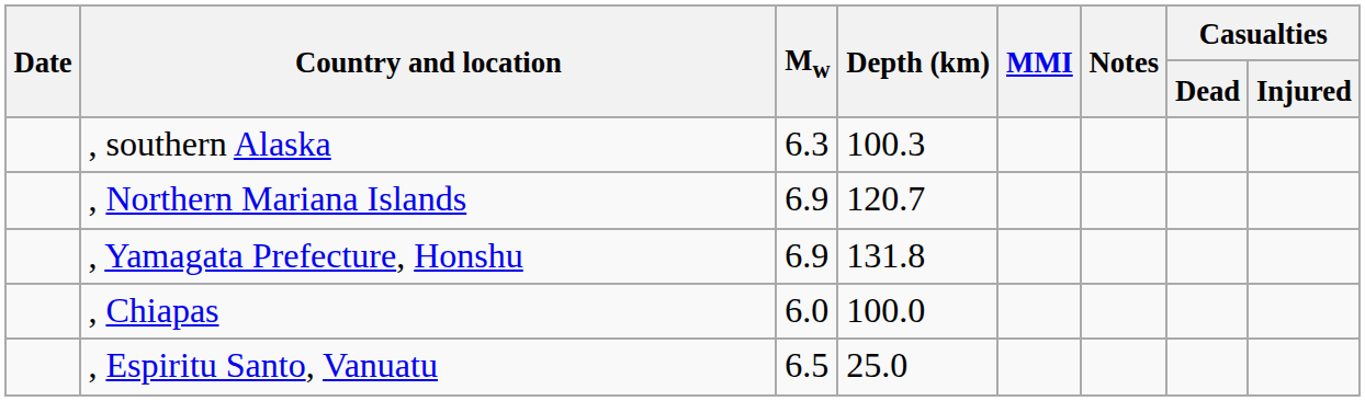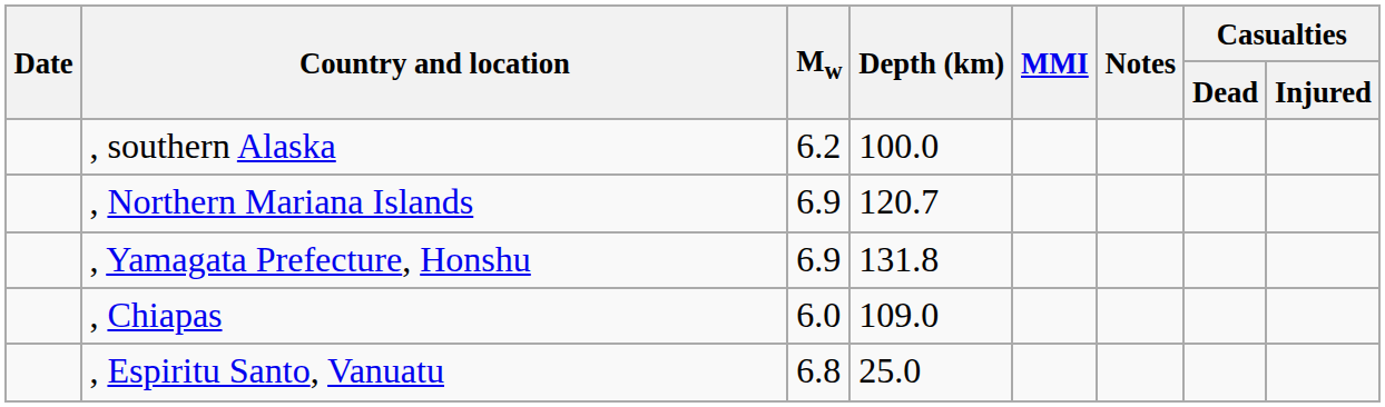, southern Alaska | Mw: 6.3 -> 6.2
, southern Alaska | Depth (km): 100.3 -> 100.0
, Chiapas | Depth (km): 100.0 -> 109.0
, Espiritu Santo, Vanuatu | Mw: 6.5 -> 6.8
